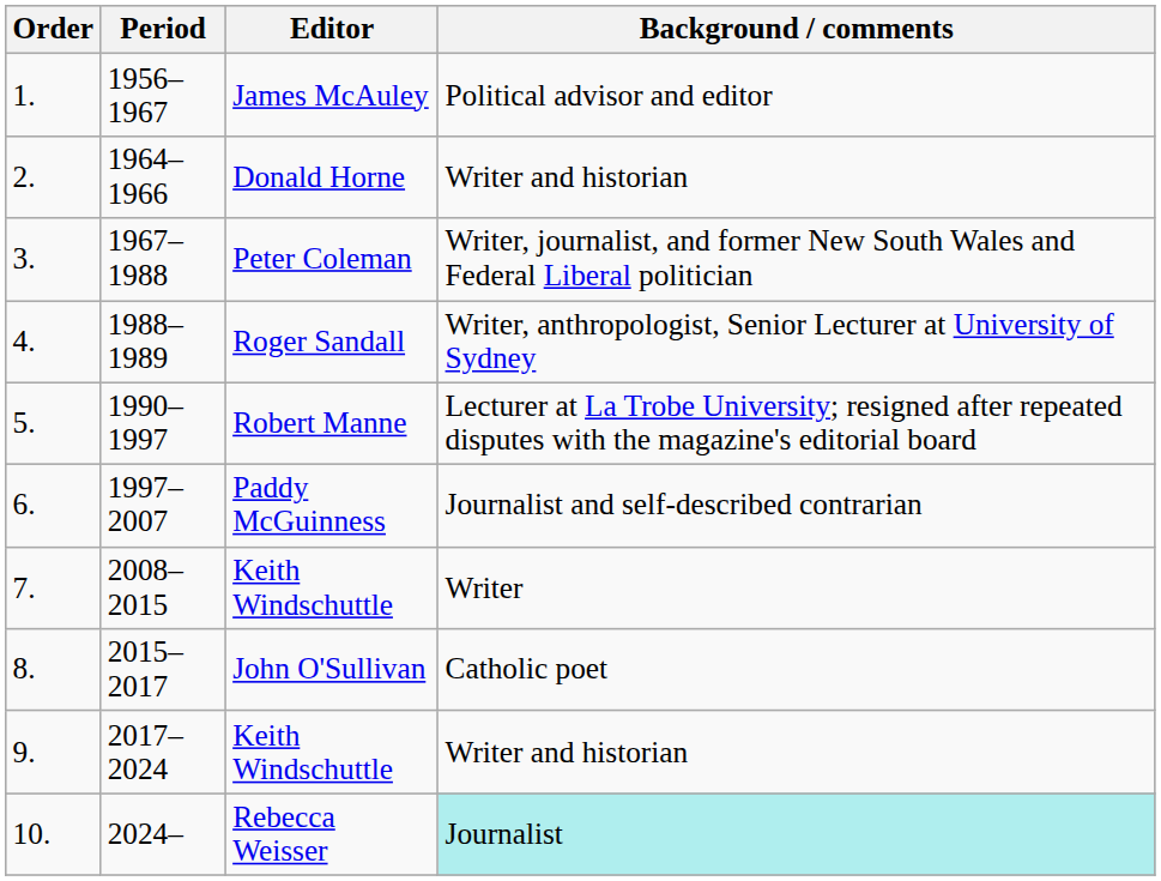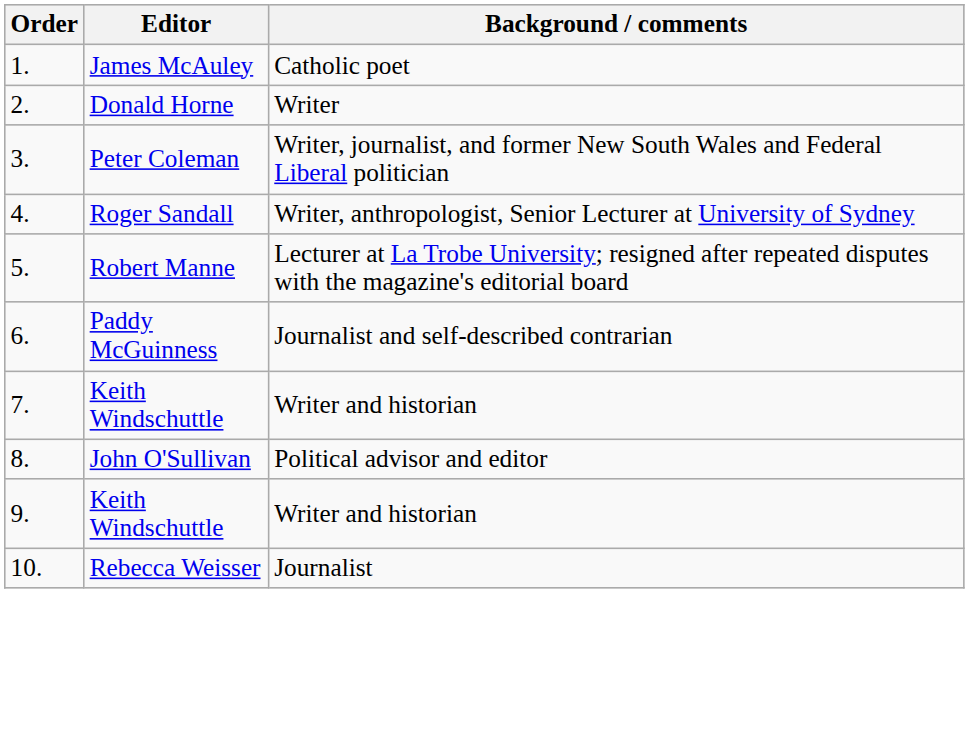- column: Period | 1956–1967 | 1964–1966 | 1967–1988 | 1988–1989 | 1990–1997 | 1997–2007 | 2008–2015 | 2015–2017 | 2017–2024 | 2024–
James McAuley | Background / comments: Political advisor and editor -> Catholic poet
Donald Horne | Background / comments: Writer and historian -> Writer
7. / Keith Windschuttle | Background / comments: Writer -> Writer and historian
John O'Sullivan | Background / comments: Catholic poet -> Political advisor and editor
Rebecca Weisser | Background / comments: paleturquoise background -> no background
